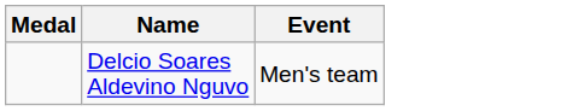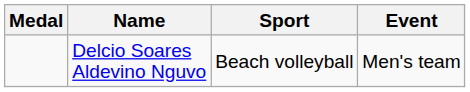+ column: Sport | Beach volleyball
